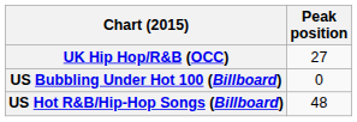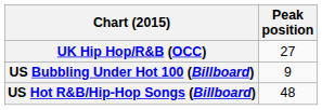US Bubbling Under Hot 100 (Billboard) | Peak position: 0 -> 9
